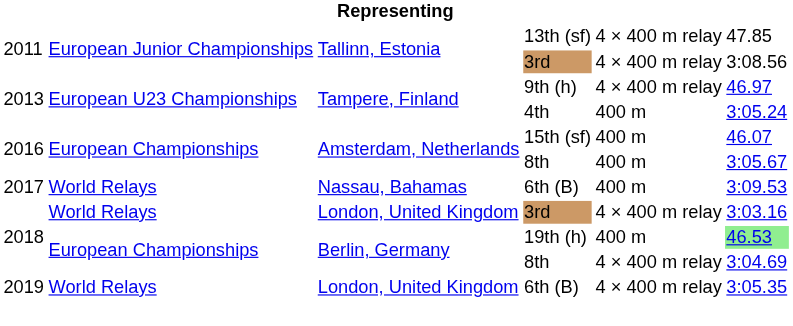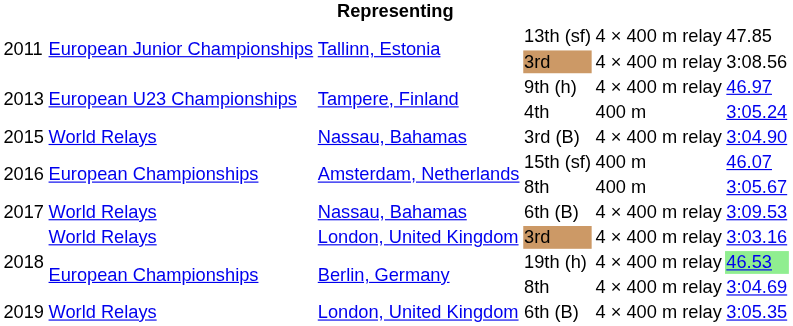+ row: 2015 | World Relays | Nassau, Bahamas | 3rd (B) | 4 × 400 m relay | 3:04.90
2017 / 6th (B) | column 5: 400 m -> 4 × 400 m relay
19th (h) | column 5: 400 m -> 4 × 400 m relay
